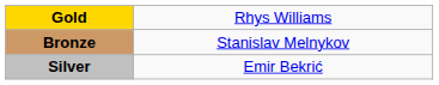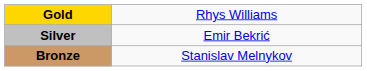rows swapped: Silver <-> Bronze
